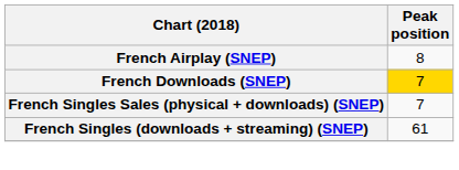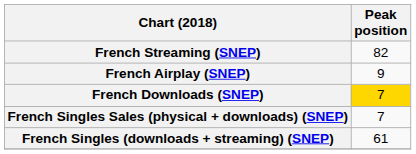+ row: French Streaming (SNEP) | 82
French Airplay (SNEP) | Peak position: 8 -> 9
